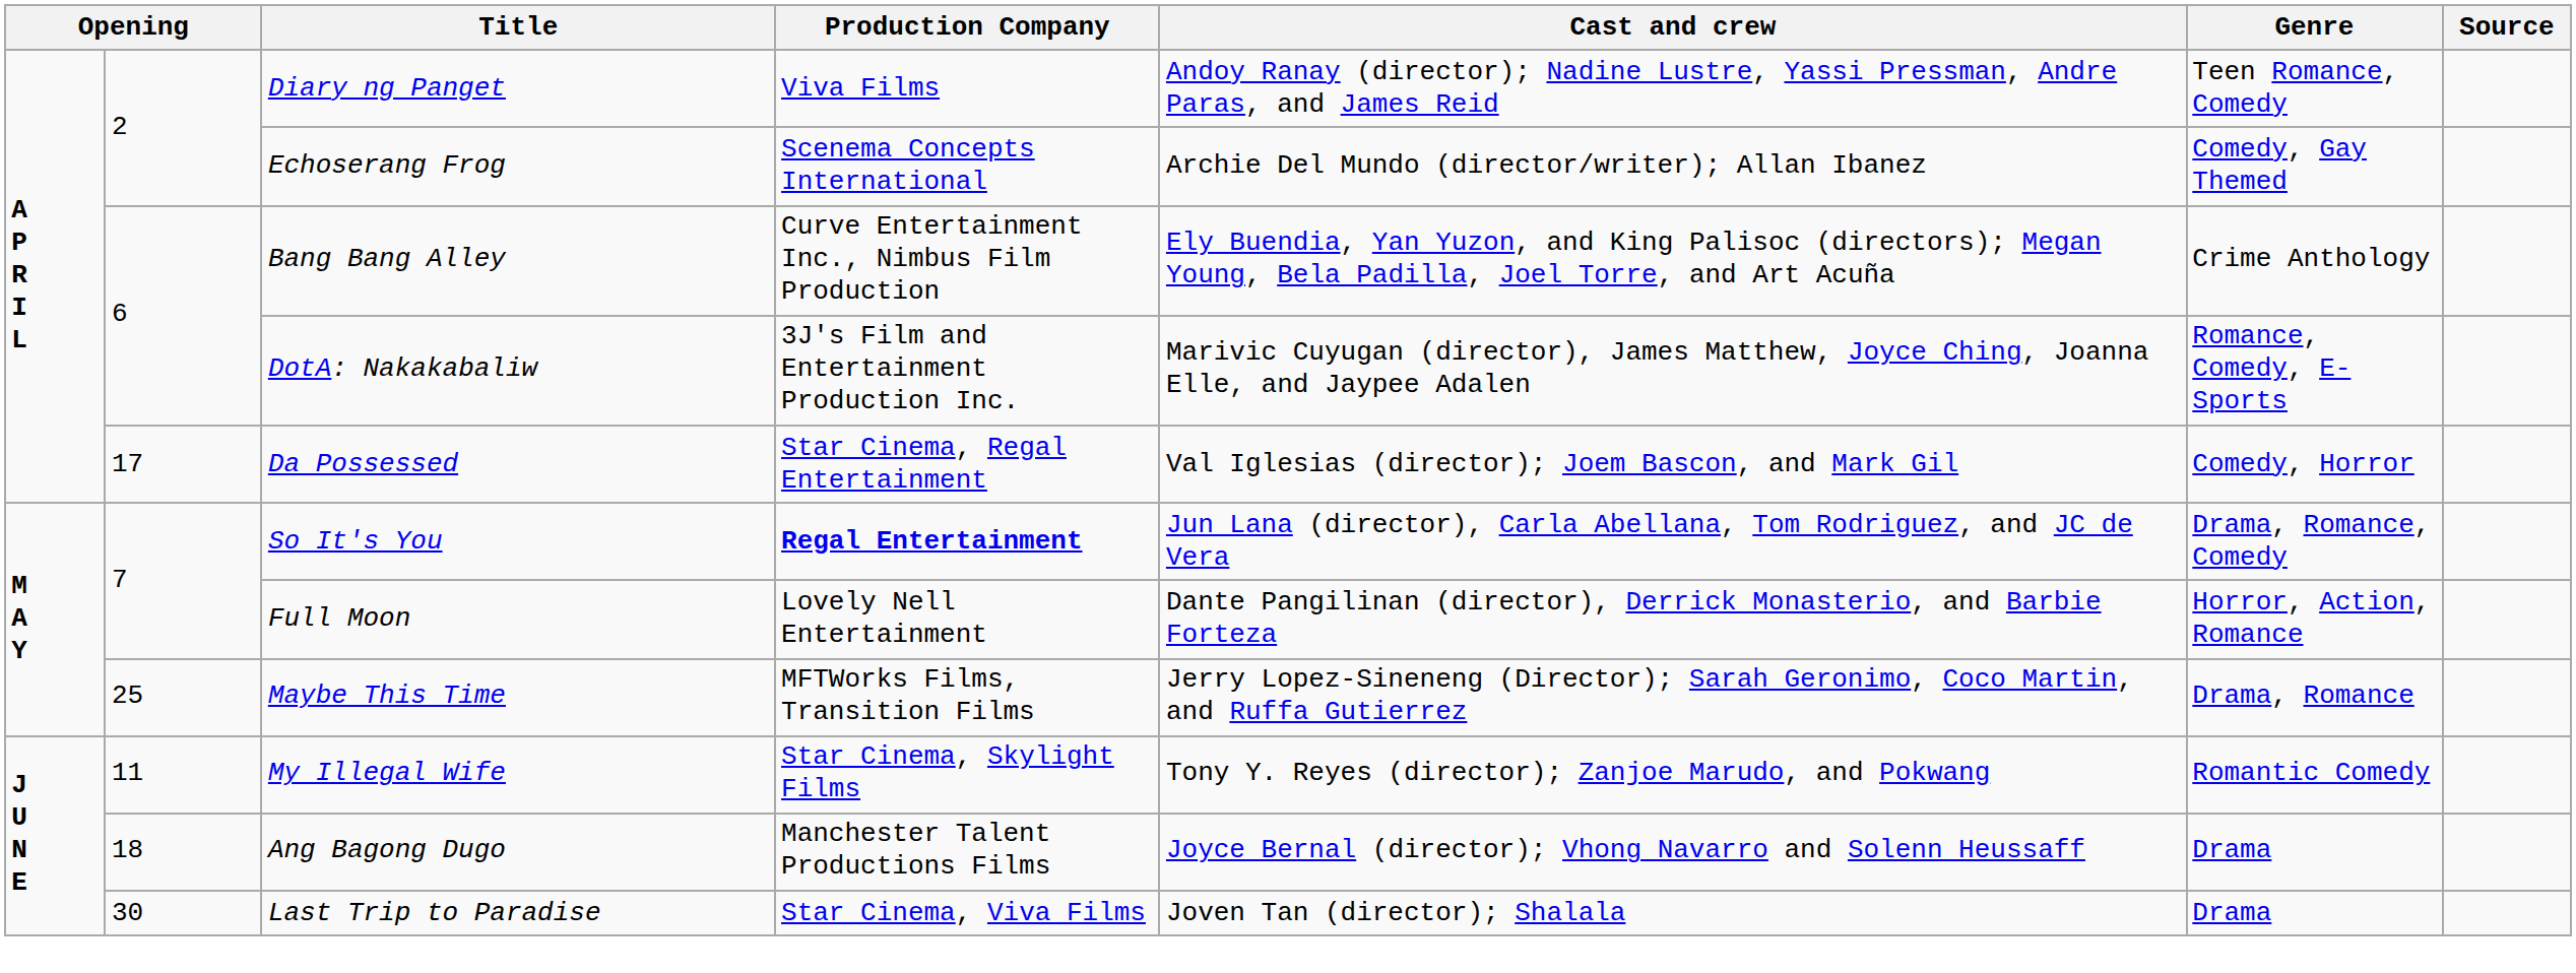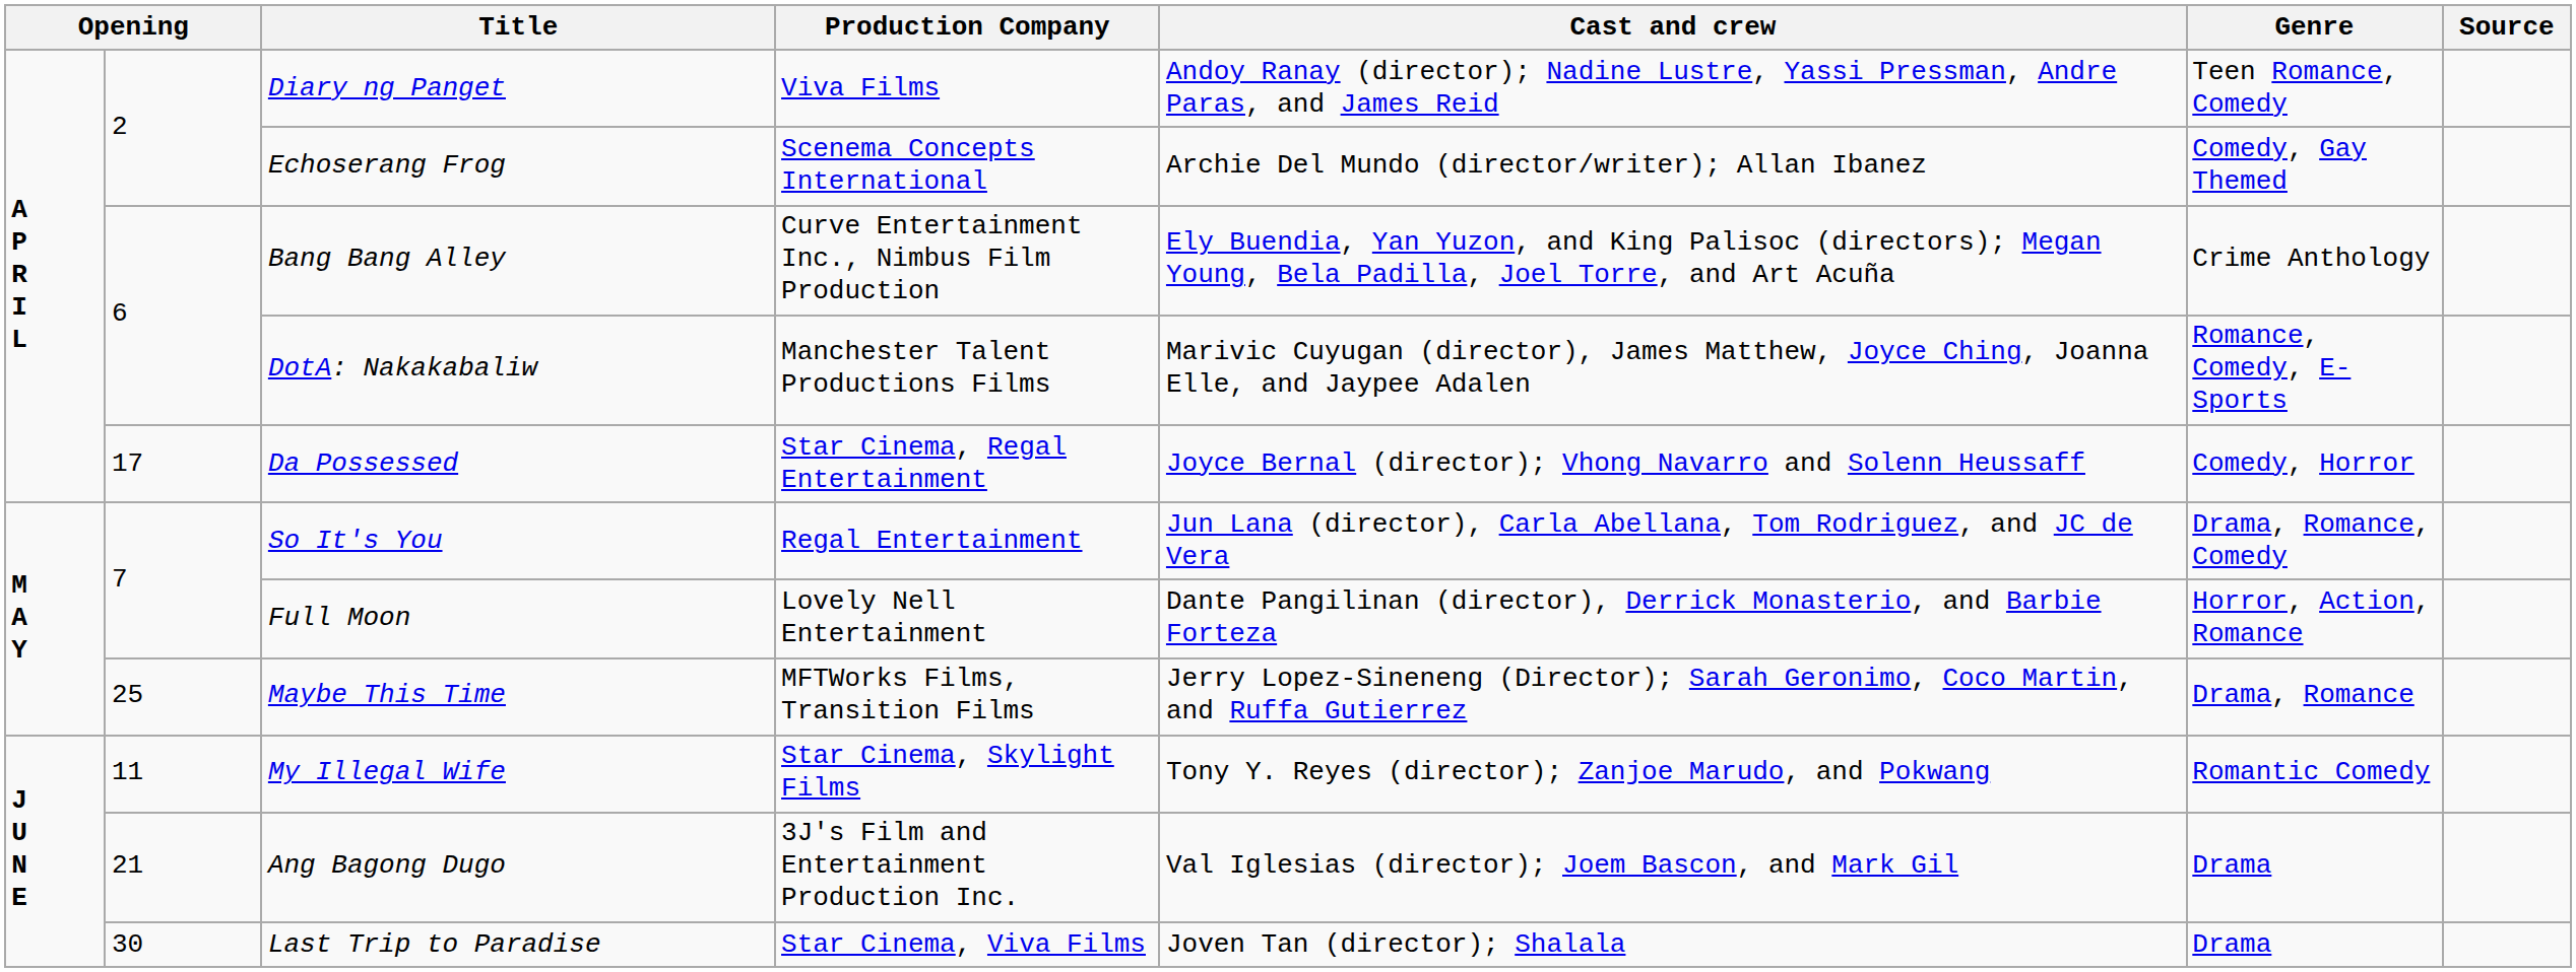DotA: Nakakabaliw | Production Company: 3J's Film and Entertainment Production Inc. -> Manchester Talent Productions Films
Da Possessed | Cast and crew: Val Iglesias (director); Joem Bascon, and Mark Gil -> Joyce Bernal (director); Vhong Navarro and Solenn Heussaff
So It's You | Production Company: bold -> normal
Ang Bagong Dugo | column 2: 18 -> 21
Ang Bagong Dugo | Production Company: Manchester Talent Productions Films -> 3J's Film and Entertainment Production Inc.
Ang Bagong Dugo | Cast and crew: Joyce Bernal (director); Vhong Navarro and Solenn Heussaff -> Val Iglesias (director); Joem Bascon, and Mark Gil
